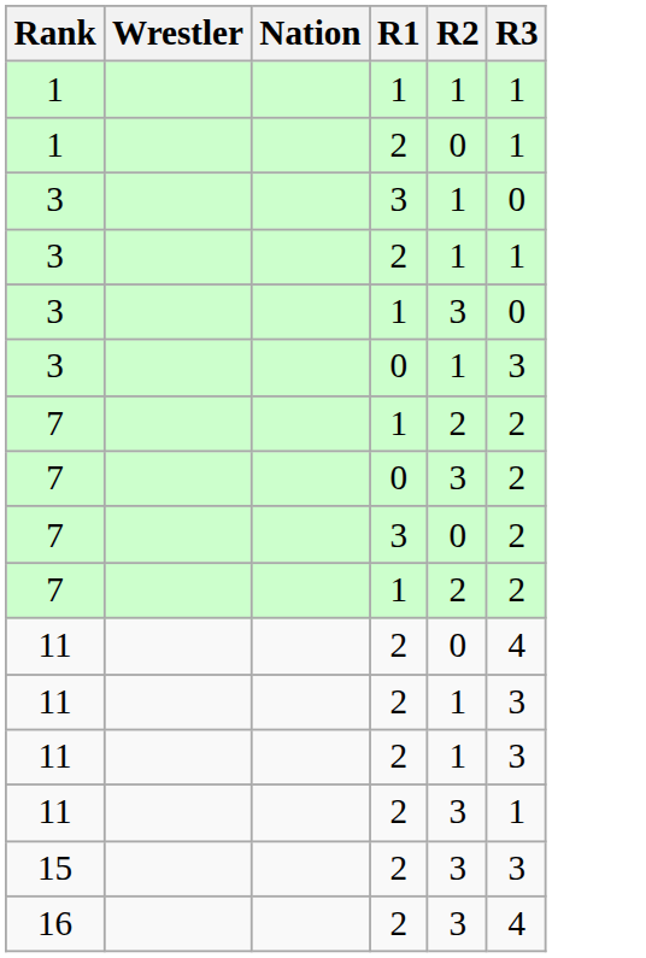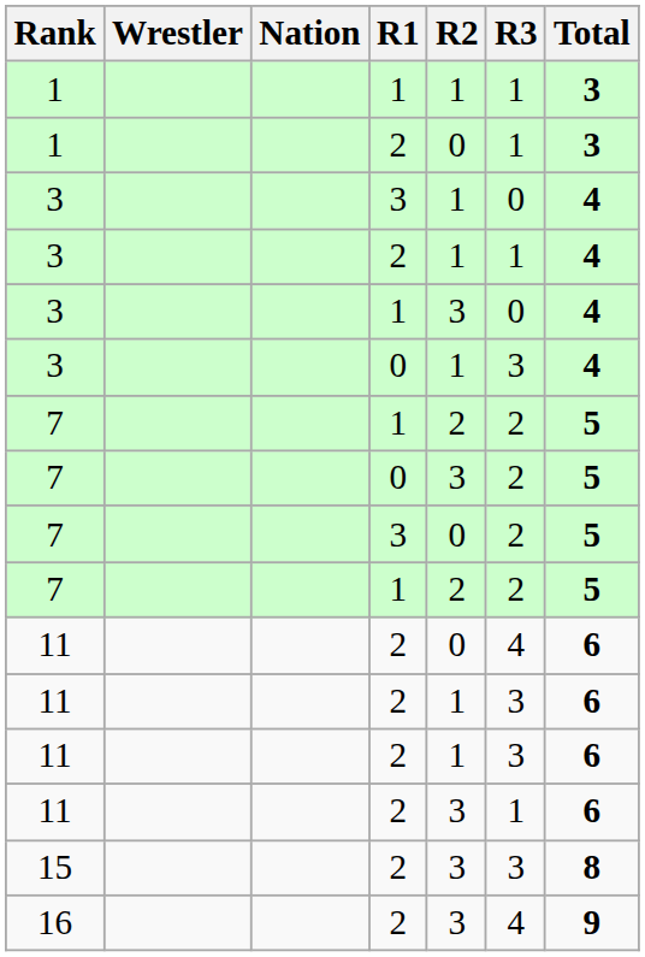+ column: Total | 3 | 3 | 4 | 4 | 4 | 4 | 5 | 5 | 5 | 5 | 6 | 6 | 6 | 6 | 8 | 9
